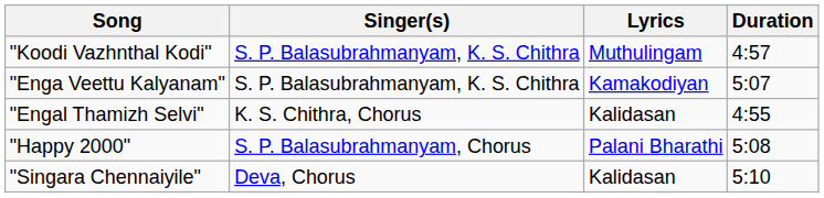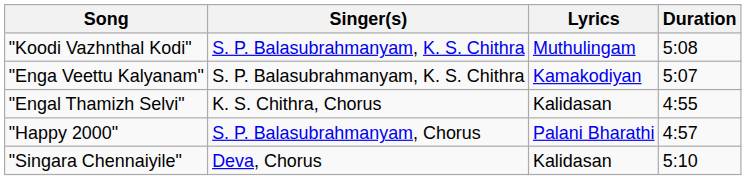"Koodi Vazhnthal Kodi" | Duration: 4:57 -> 5:08
"Happy 2000" | Duration: 5:08 -> 4:57
